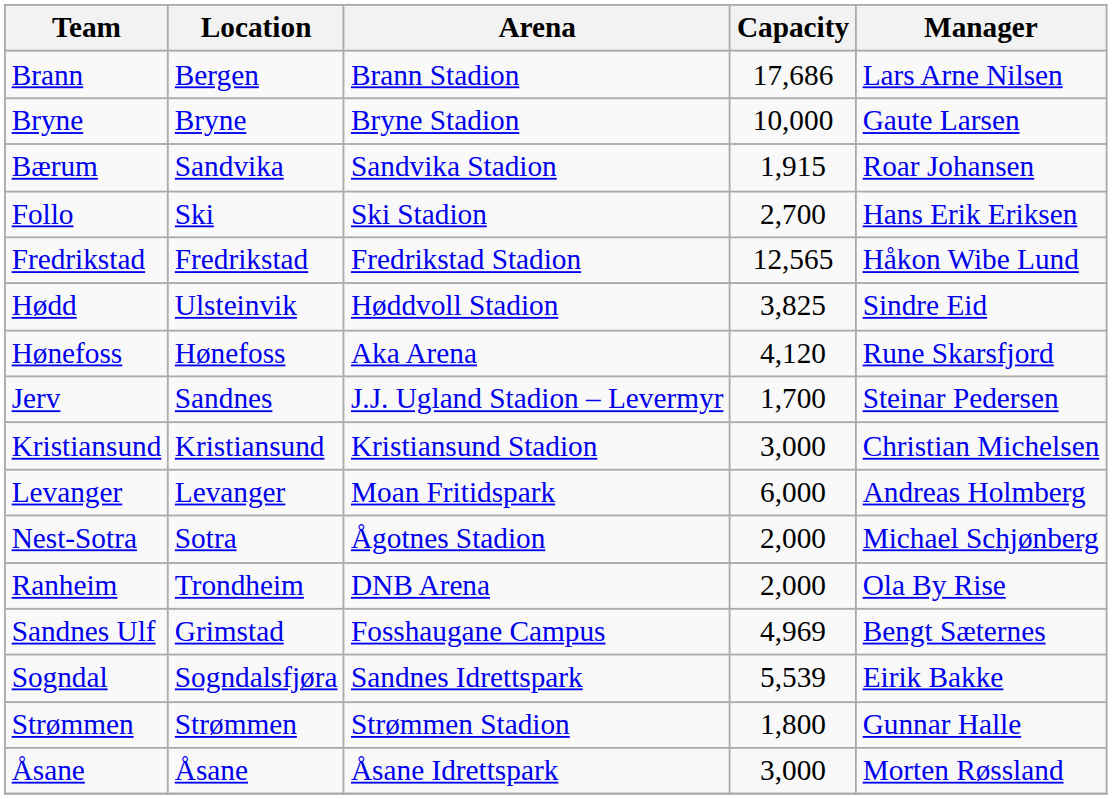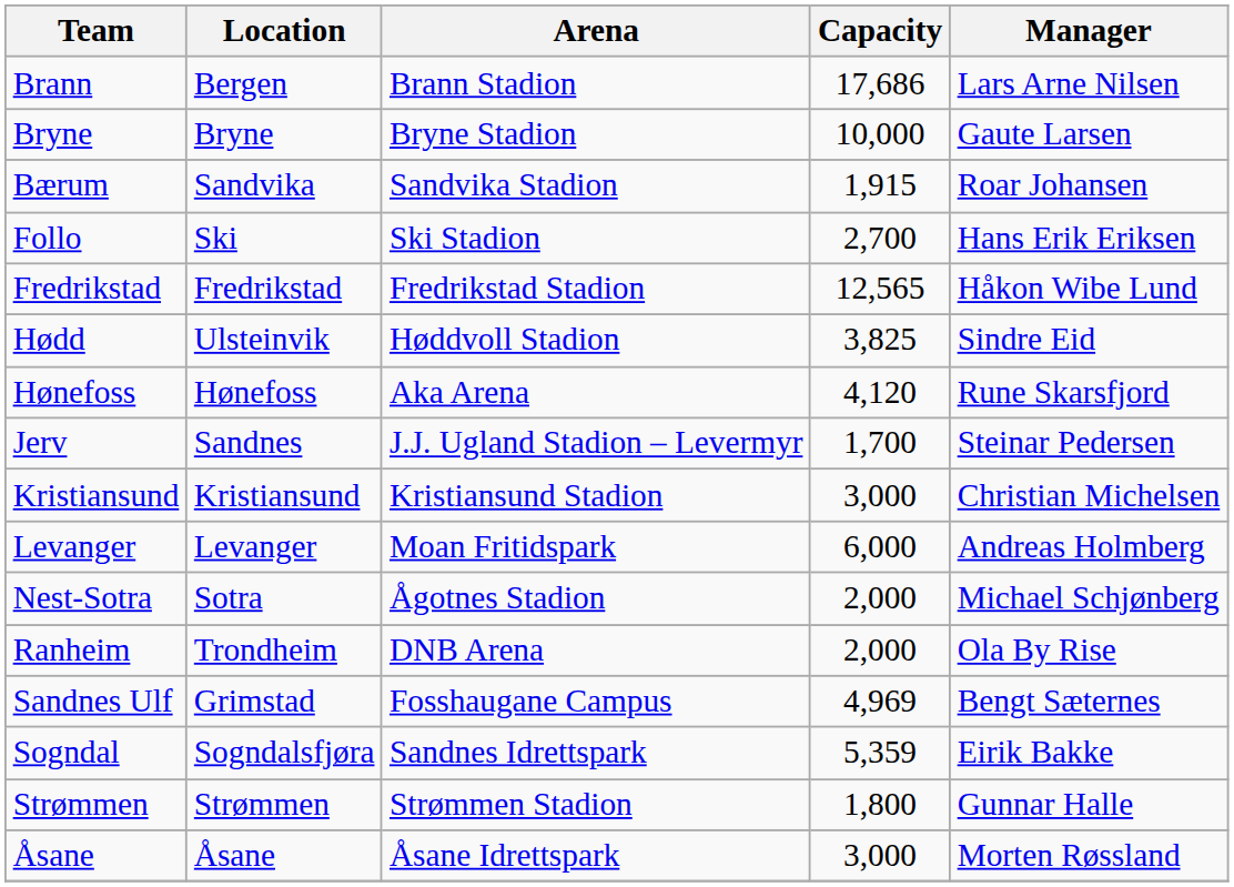Sogndal | Capacity: 5,539 -> 5,359
